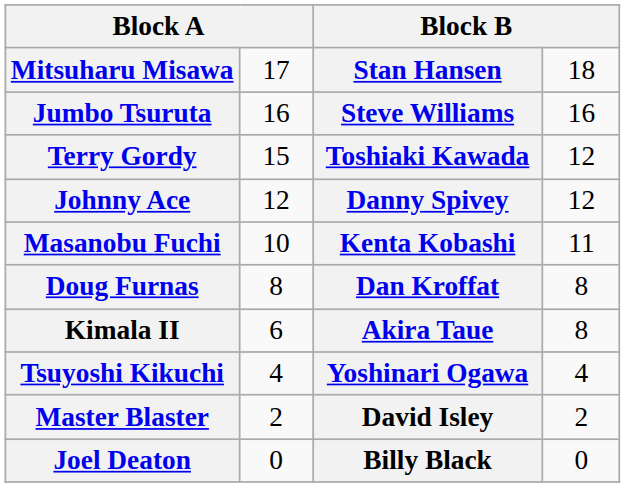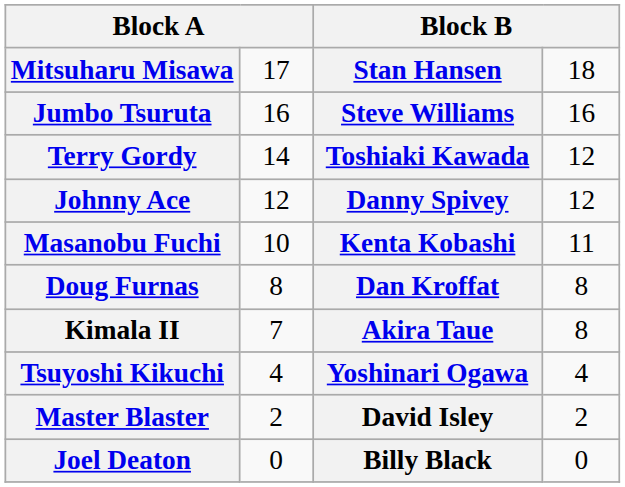Terry Gordy | column 2: 15 -> 14
Kimala II | column 2: 6 -> 7
